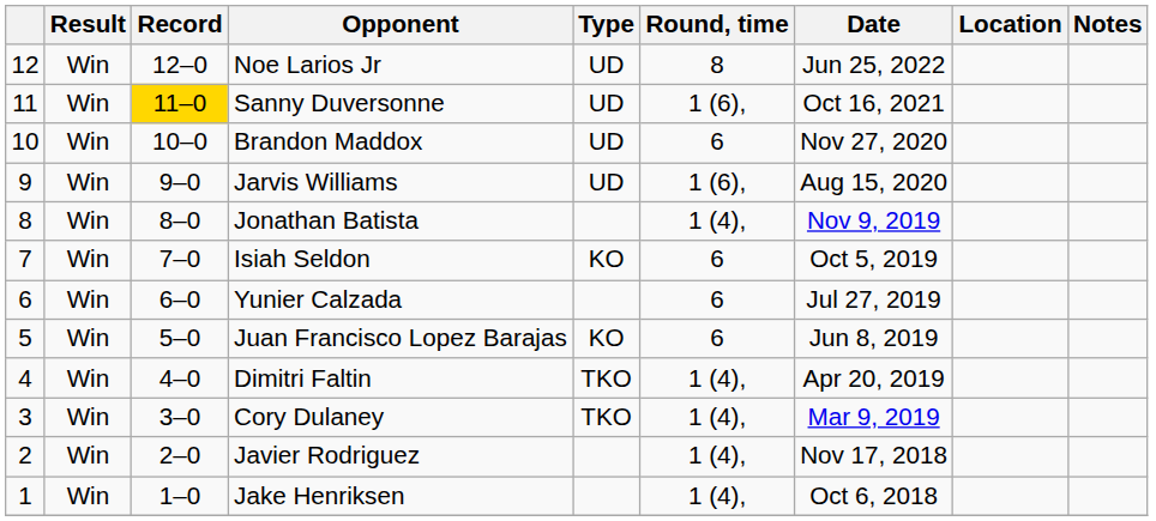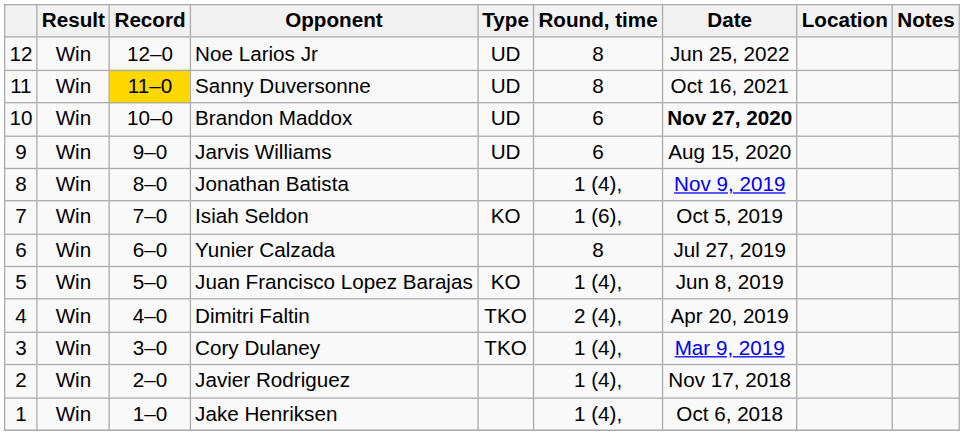Sanny Duversonne | Round, time: 1 (6), -> 8
Brandon Maddox | Date: normal -> bold
Jarvis Williams | Round, time: 1 (6), -> 6
Isiah Seldon | Round, time: 6 -> 1 (6),
Yunier Calzada | Round, time: 6 -> 8
Juan Francisco Lopez Barajas | Round, time: 6 -> 1 (4),
Dimitri Faltin | Round, time: 1 (4), -> 2 (4),
